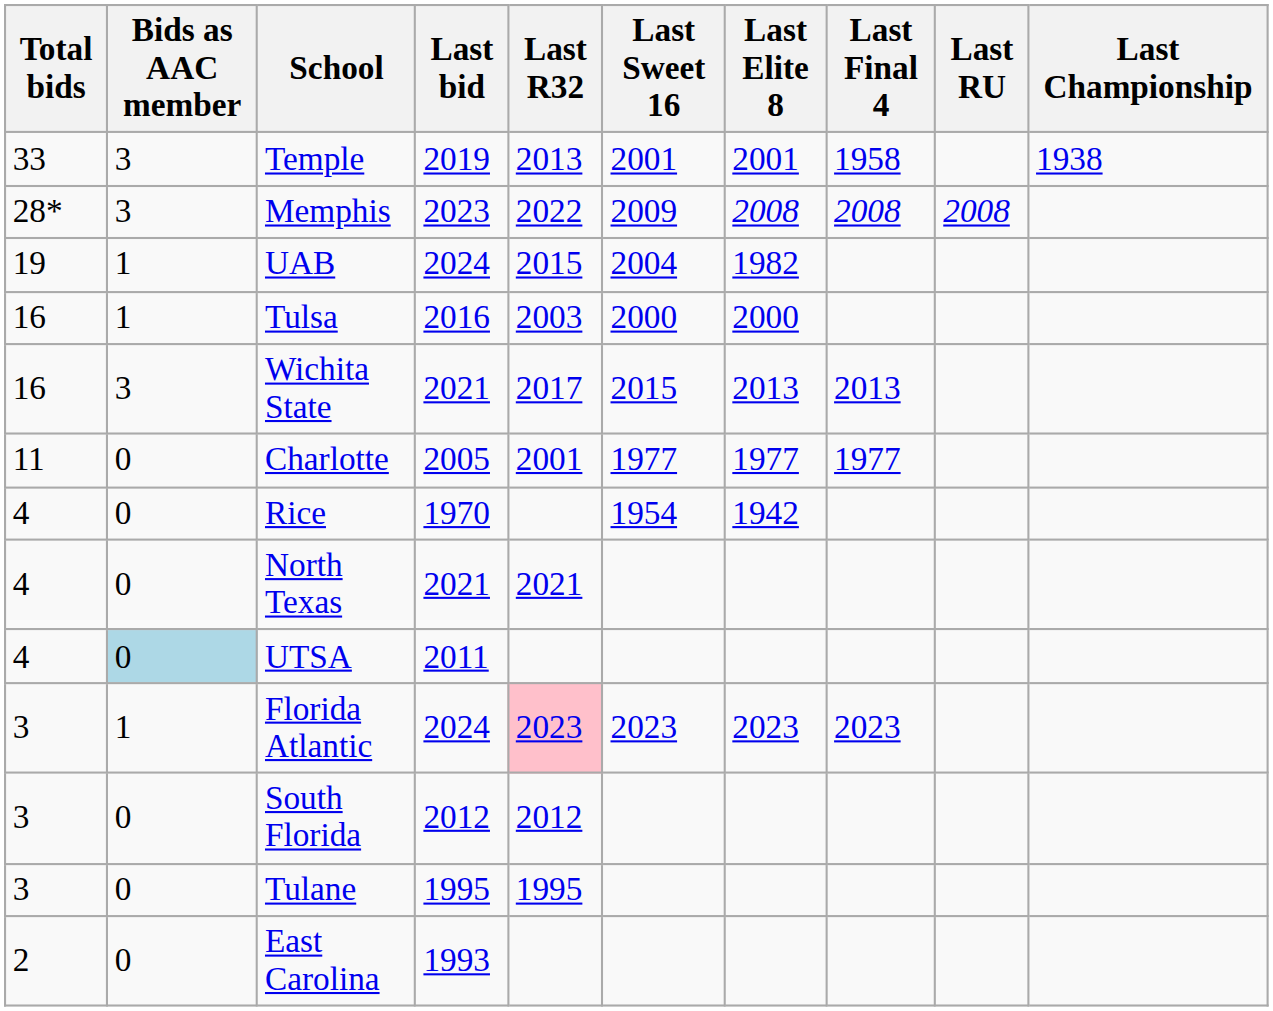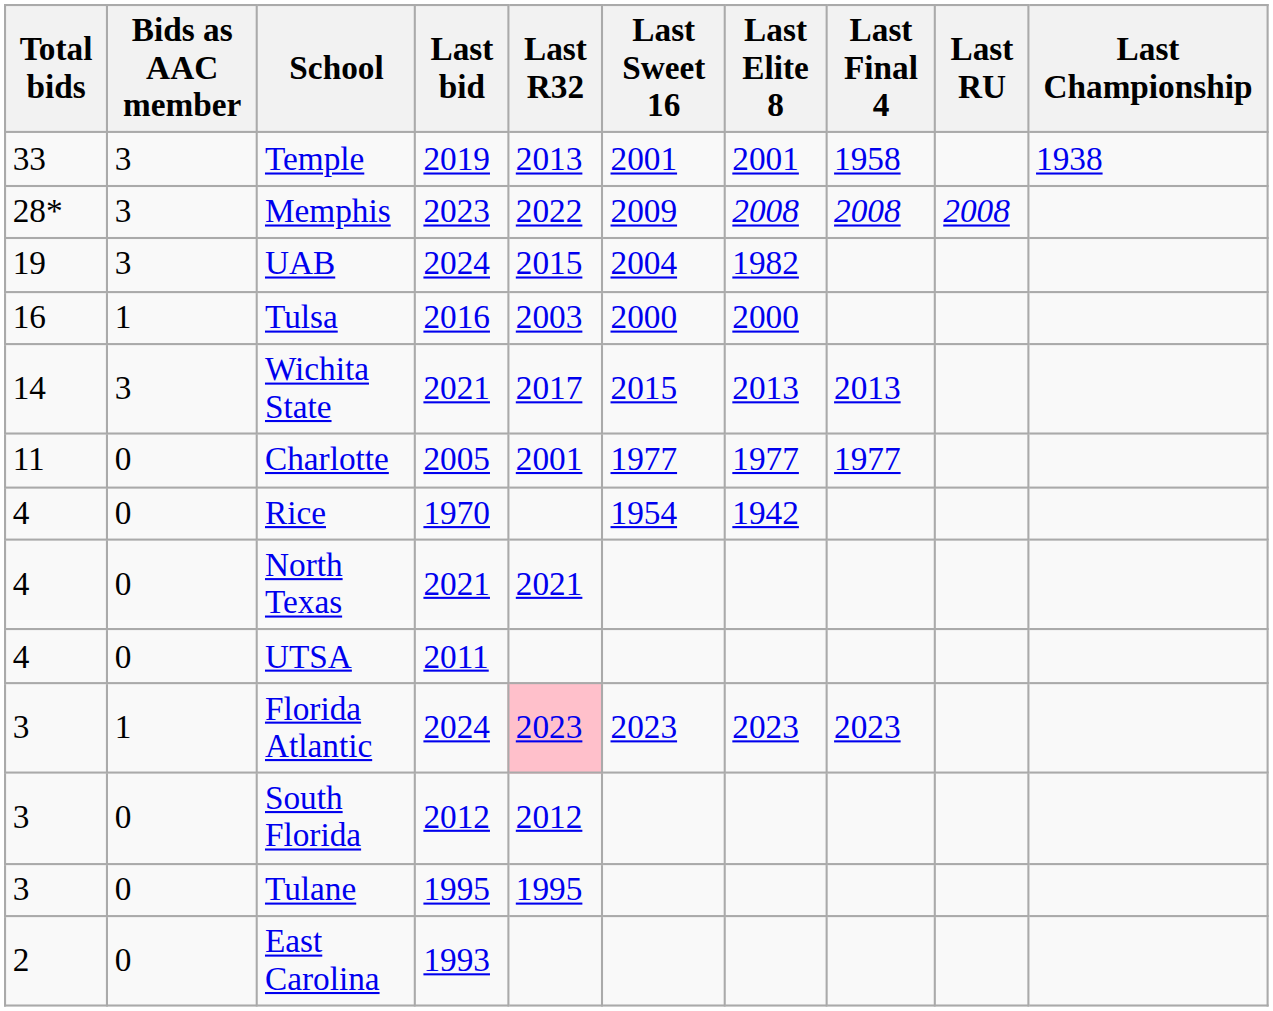UAB | Bids as AAC member: 1 -> 3
Wichita State | Total bids: 16 -> 14
UTSA | Bids as AAC member: lightblue background -> no background
